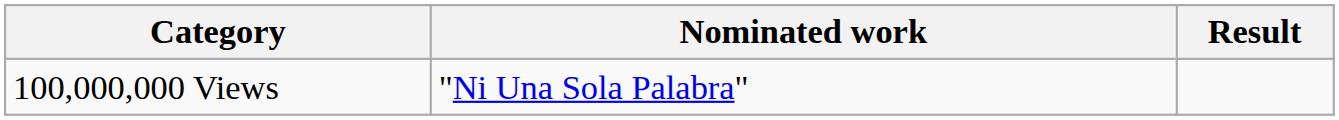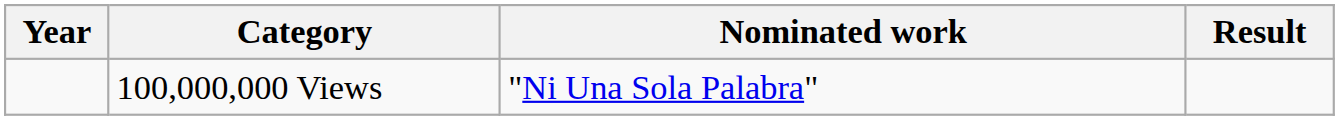+ column: Year
